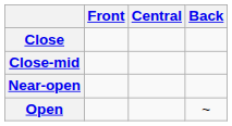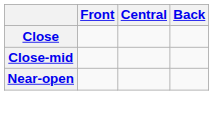- row: Open | ~
